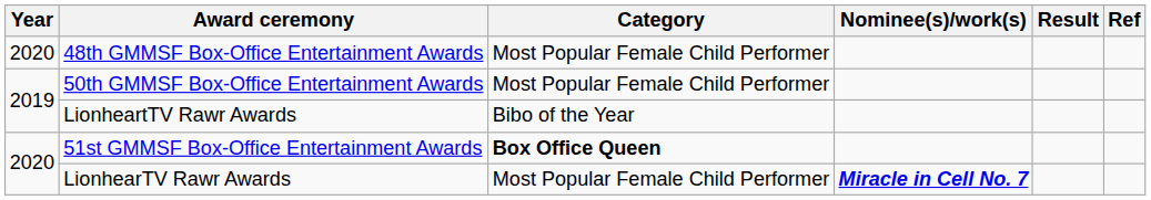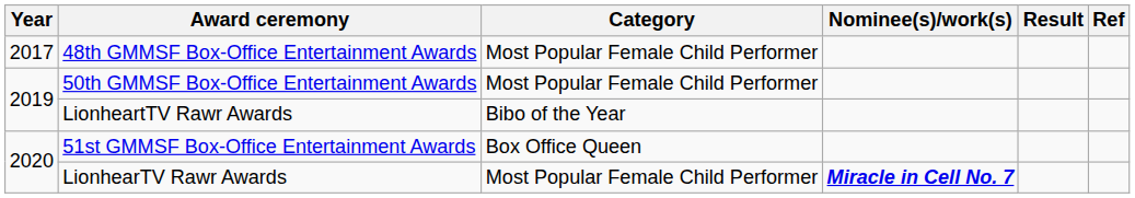48th GMMSF Box-Office Entertainment Awards | Year: 2020 -> 2017
51st GMMSF Box-Office Entertainment Awards | Category: bold -> normal
